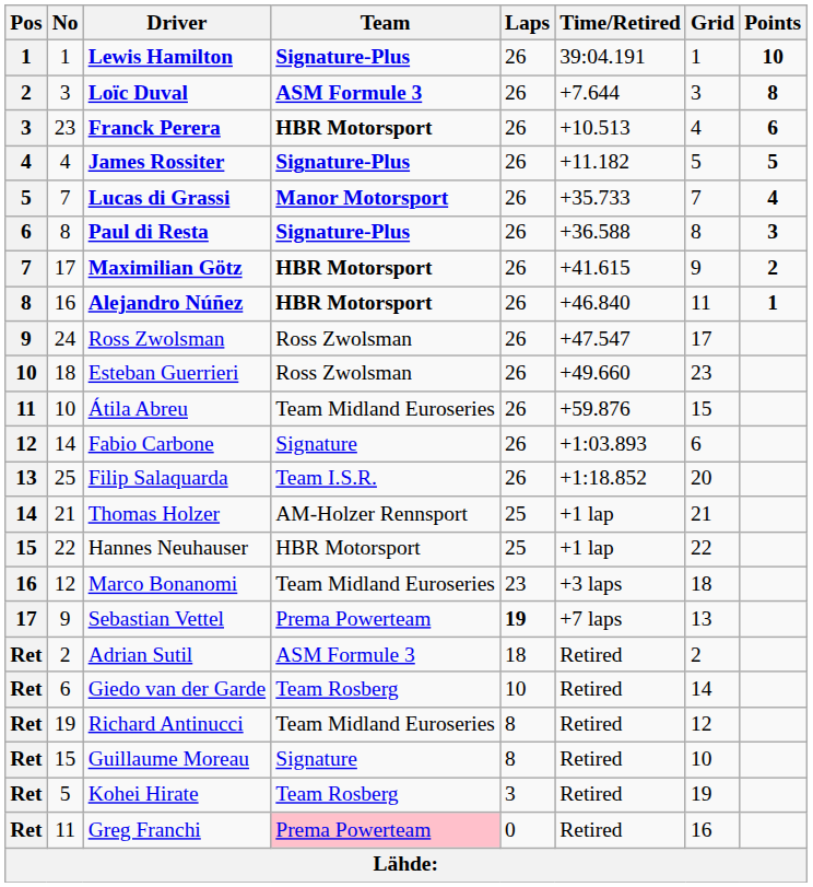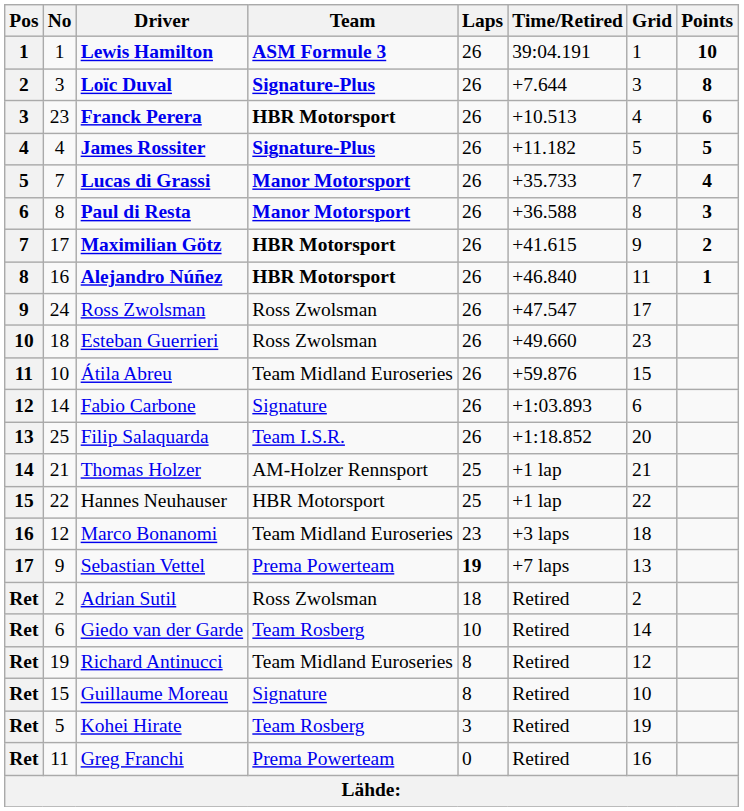Lewis Hamilton | Team: Signature-Plus -> ASM Formule 3
Loïc Duval | Team: ASM Formule 3 -> Signature-Plus
Paul di Resta | Team: Signature-Plus -> Manor Motorsport
Adrian Sutil | Team: ASM Formule 3 -> Ross Zwolsman
Greg Franchi | Team: pink background -> no background
